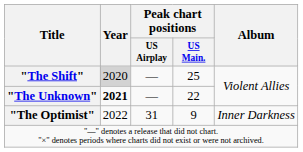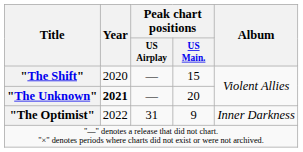"The Shift" | Year: lightgrey background -> no background
"The Shift" | Peak chart positions / US Main.: 25 -> 15
"The Unknown" | Peak chart positions / US Main.: 22 -> 20
